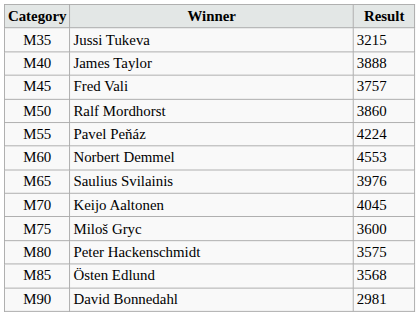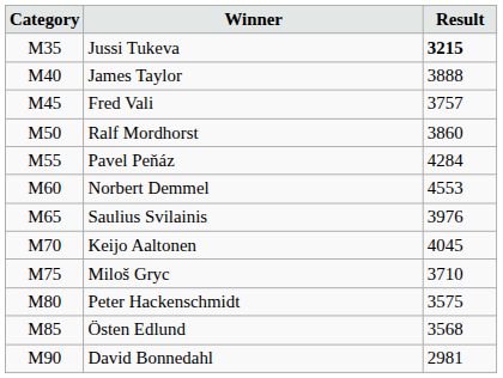Jussi Tukeva | Result: normal -> bold
Pavel Peňáz | Result: 4224 -> 4284
Miloš Gryc | Result: 3600 -> 3710
